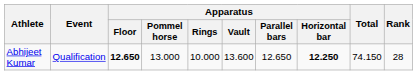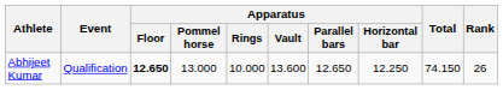Abhijeet Kumar | Apparatus / Horizontal bar: bold -> normal
Abhijeet Kumar | Rank: 28 -> 26
